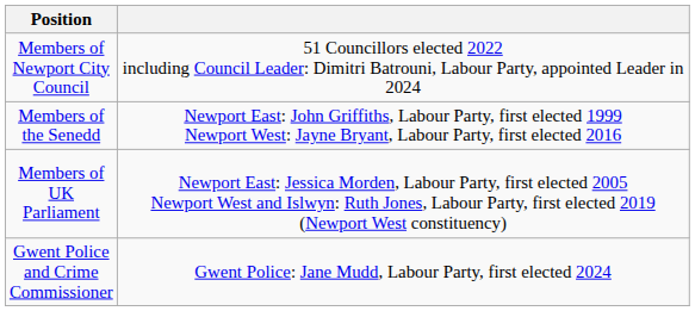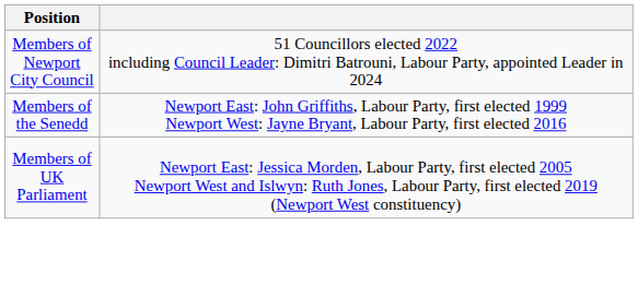- row: Gwent Police and Crime Commissioner | Gwent Police: Jane Mudd, Labour Party, first elected 2024
